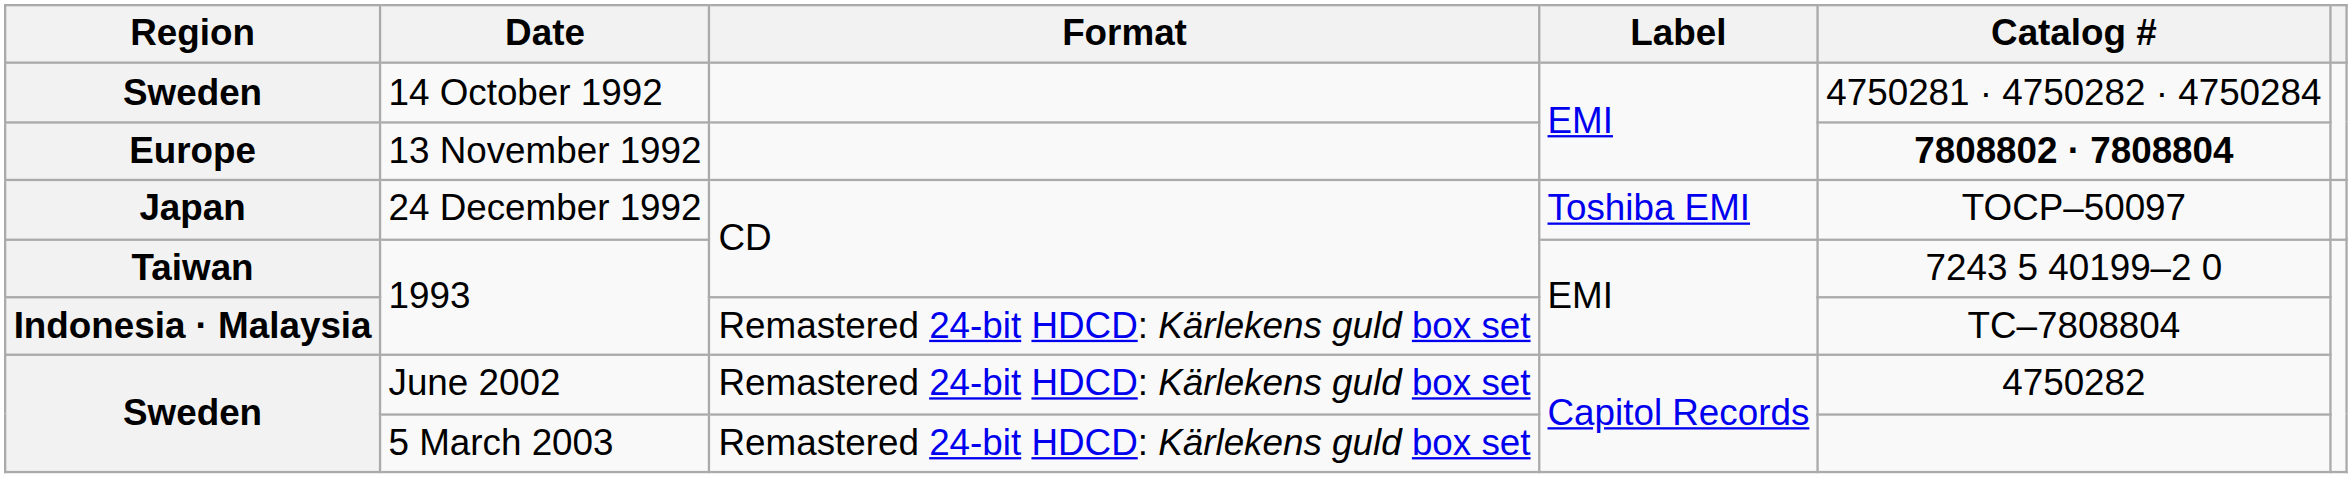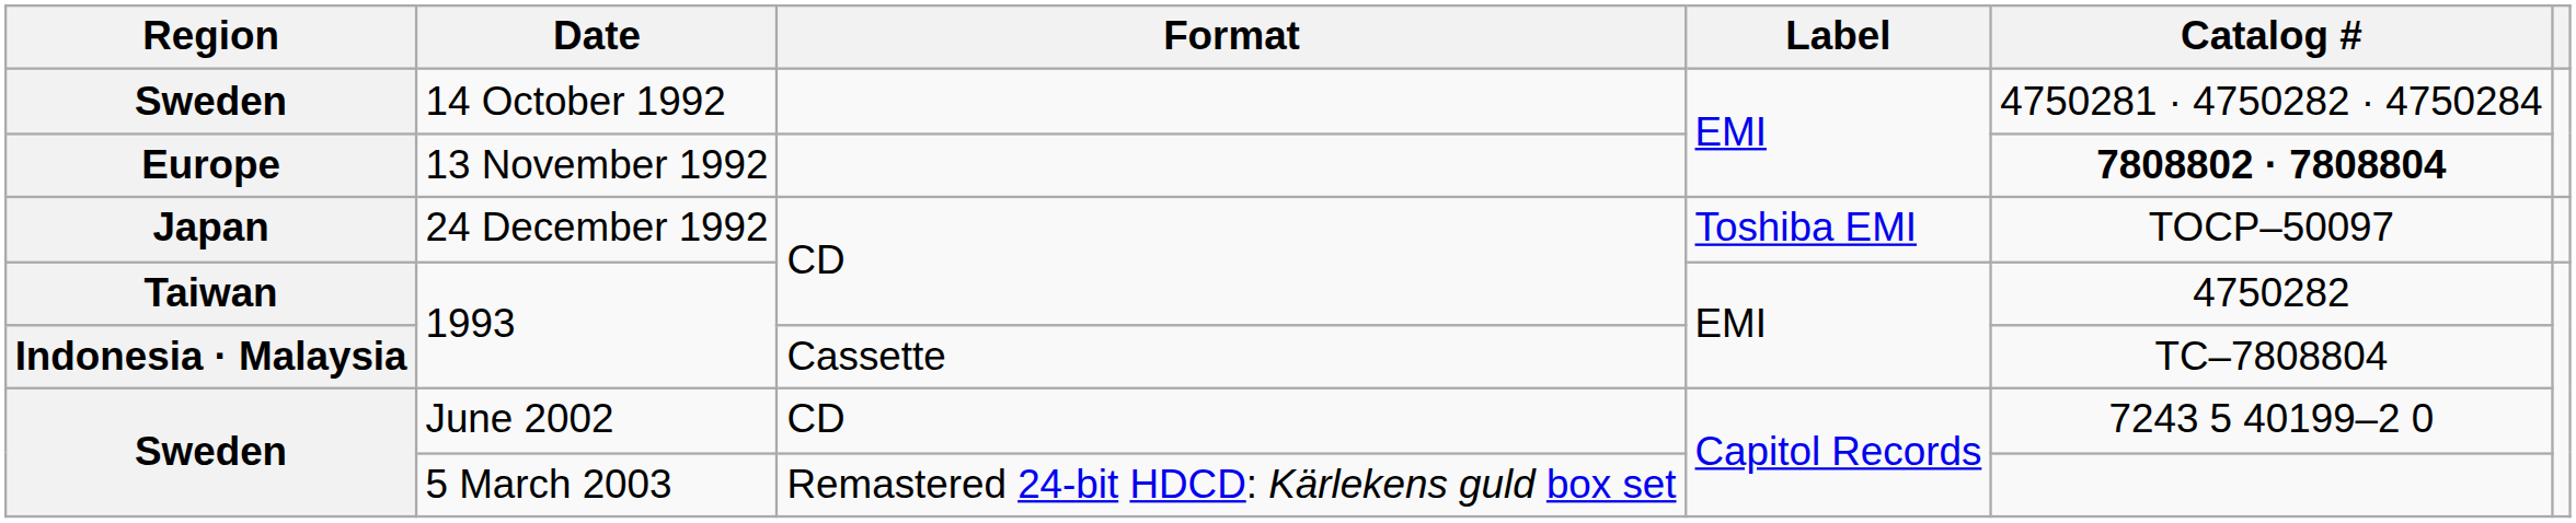Taiwan / 1993 | Catalog #: 7243 5 40199–2 0 -> 4750282
Indonesia · Malaysia / 1993 | Format: Remastered 24-bit HDCD: Kärlekens guld box set -> Cassette
June 2002 | Format: Remastered 24-bit HDCD: Kärlekens guld box set -> CD
June 2002 | Catalog #: 4750282 -> 7243 5 40199–2 0
